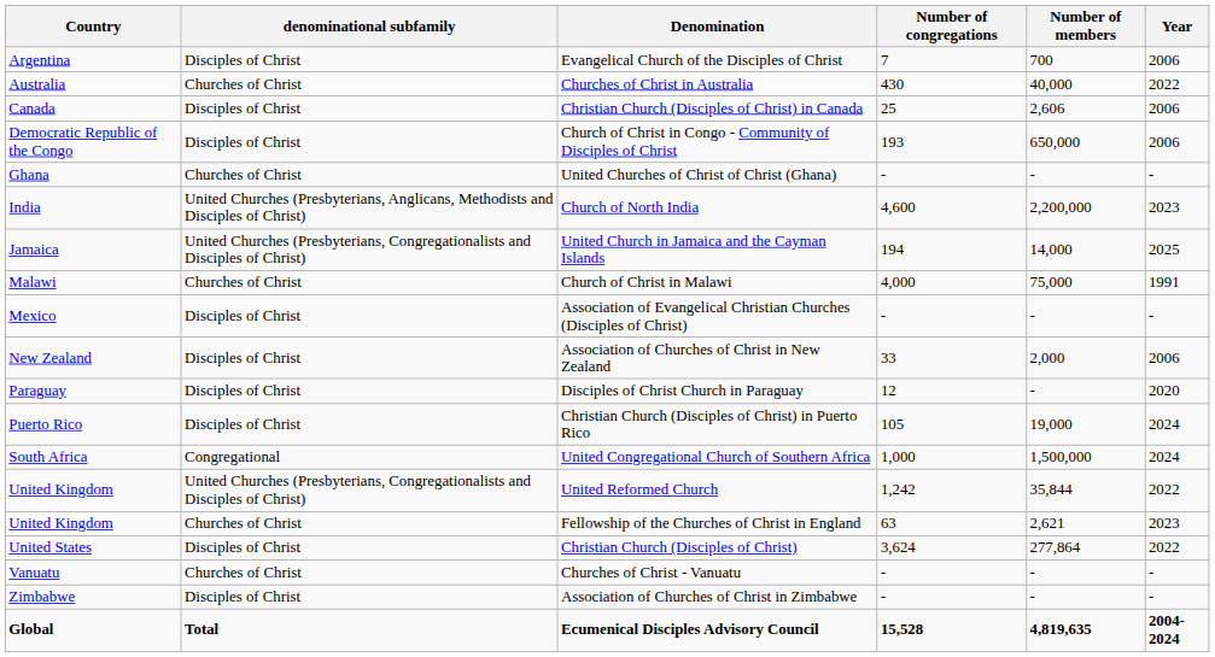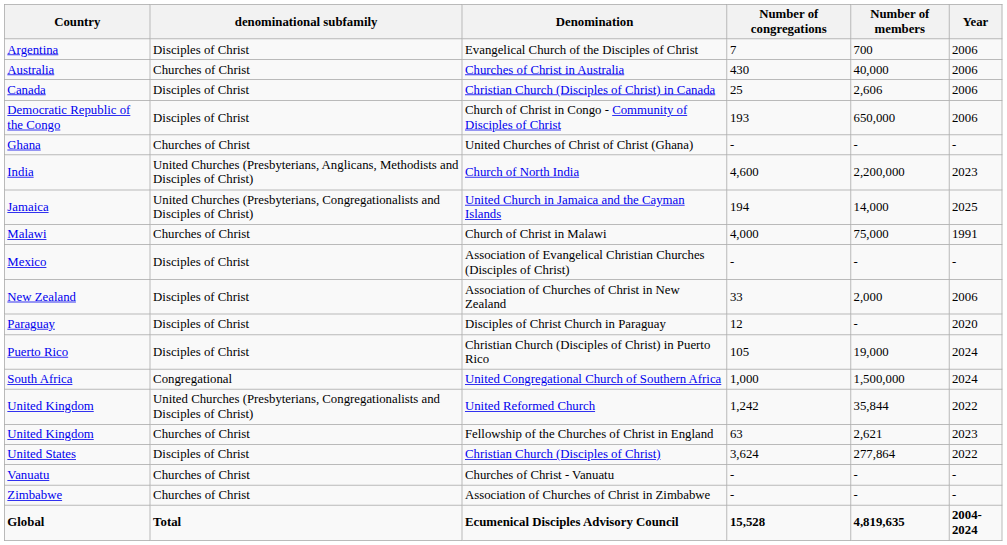Churches of Christ in Australia | Year: 2022 -> 2006
Association of Churches of Christ in Zimbabwe | denominational subfamily: Disciples of Christ -> Churches of Christ
